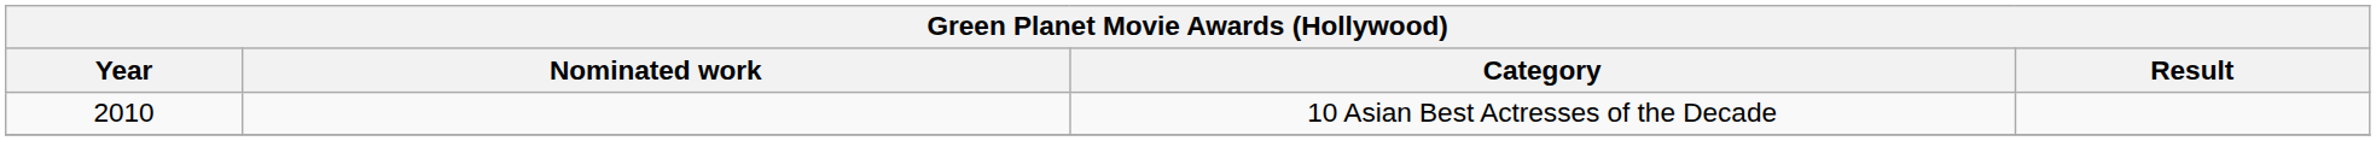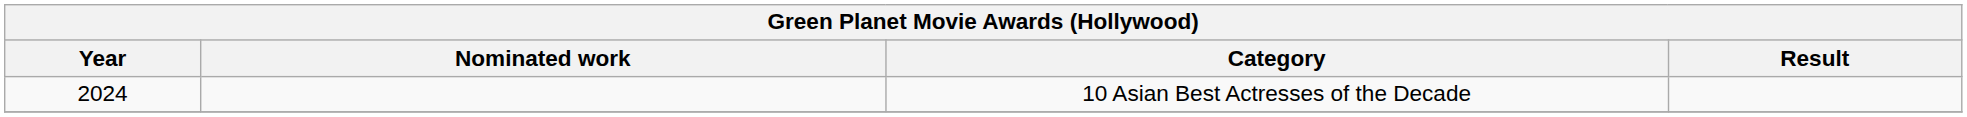10 Asian Best Actresses of the Decade | Year: 2010 -> 2024
